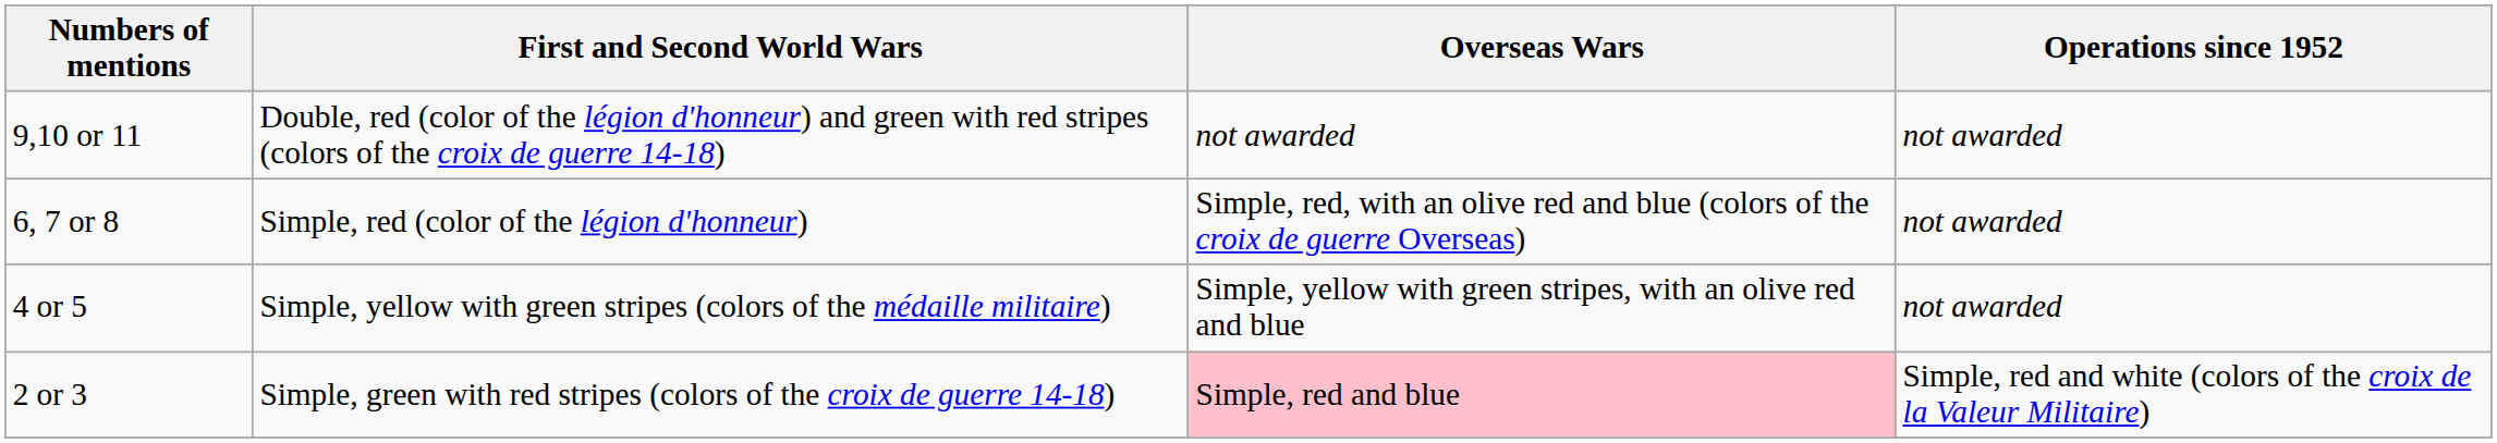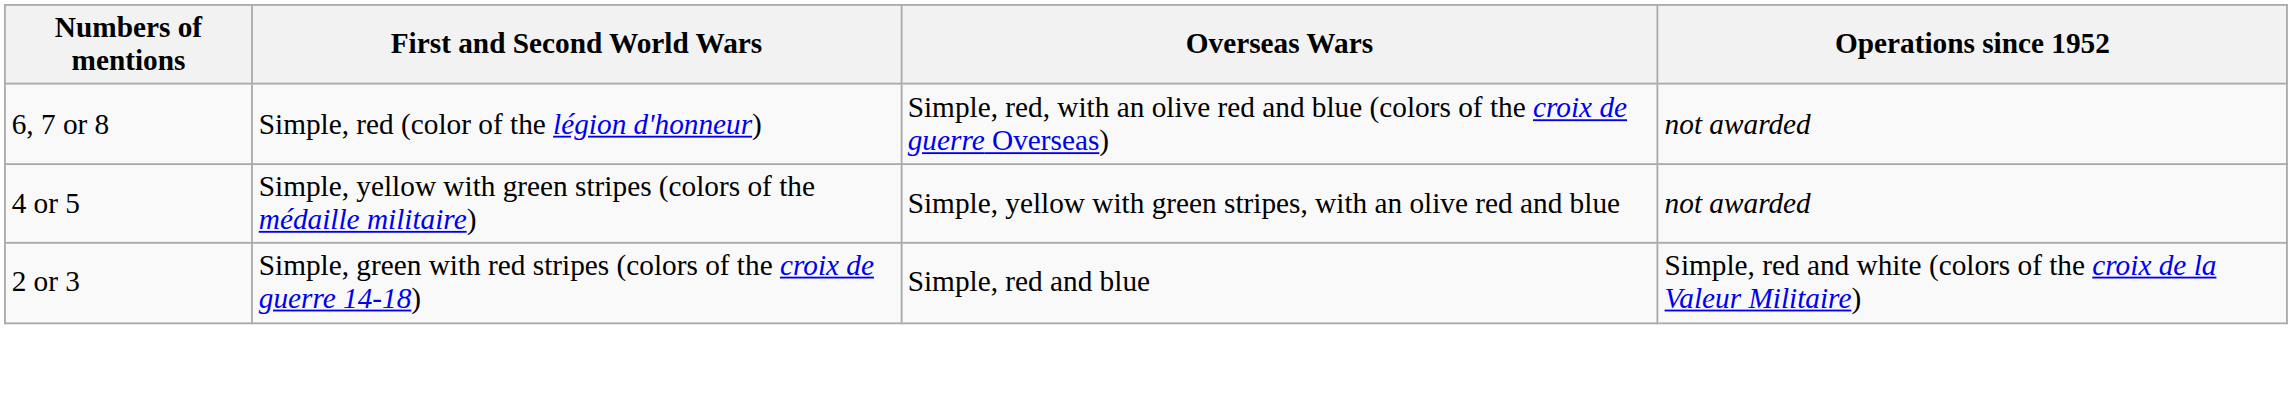- row: 9,10 or 11 | Double, red (color of the légion d'honneur) and green with red stripes (colors of the croix de guerre 14-18) | not awarded | not awarded
2 or 3 | Overseas Wars: pink background -> no background
